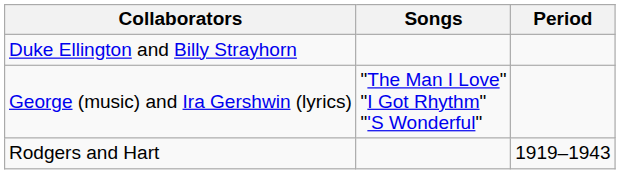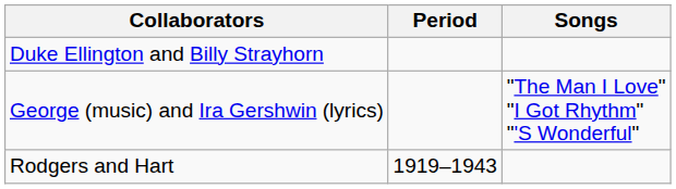columns swapped: Period <-> Songs
